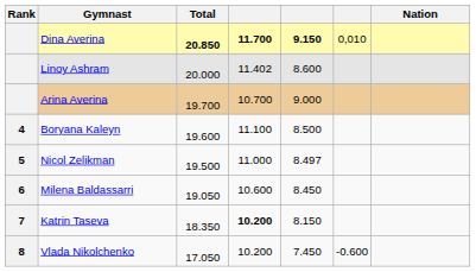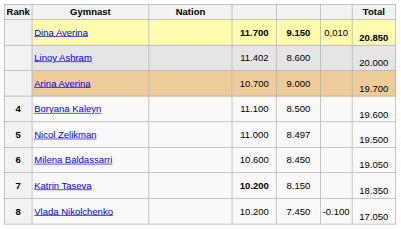columns swapped: Nation <-> Total
Vlada Nikolchenko | column 6: -0.600 -> -0.100
